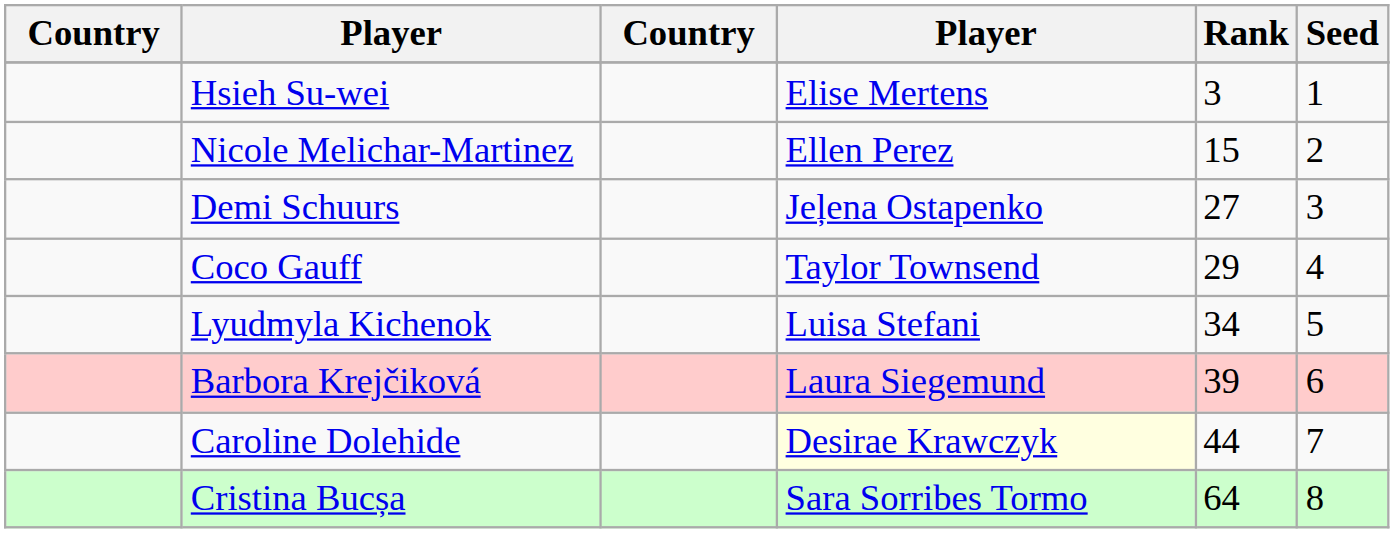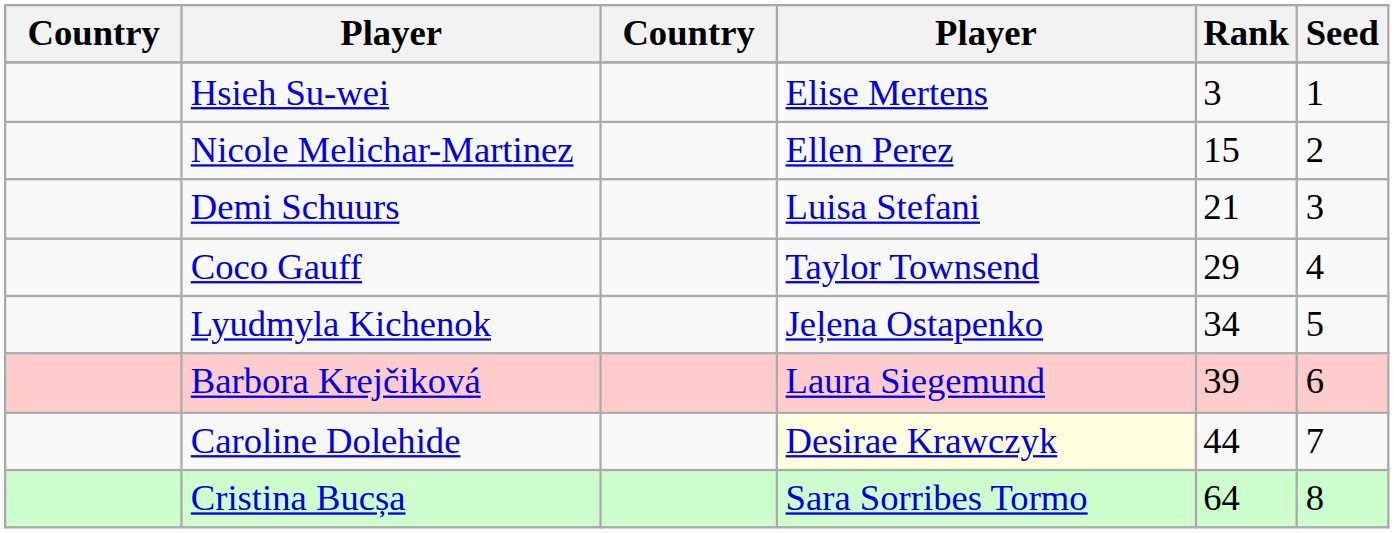Demi Schuurs | column 4: Jeļena Ostapenko -> Luisa Stefani
Demi Schuurs | Rank: 27 -> 21
Lyudmyla Kichenok | column 4: Luisa Stefani -> Jeļena Ostapenko
